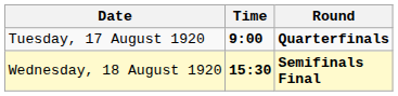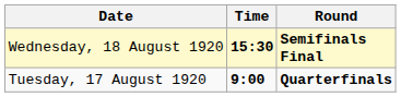rows swapped: Tuesday, 17 August 1920 <-> Wednesday, 18 August 1920
